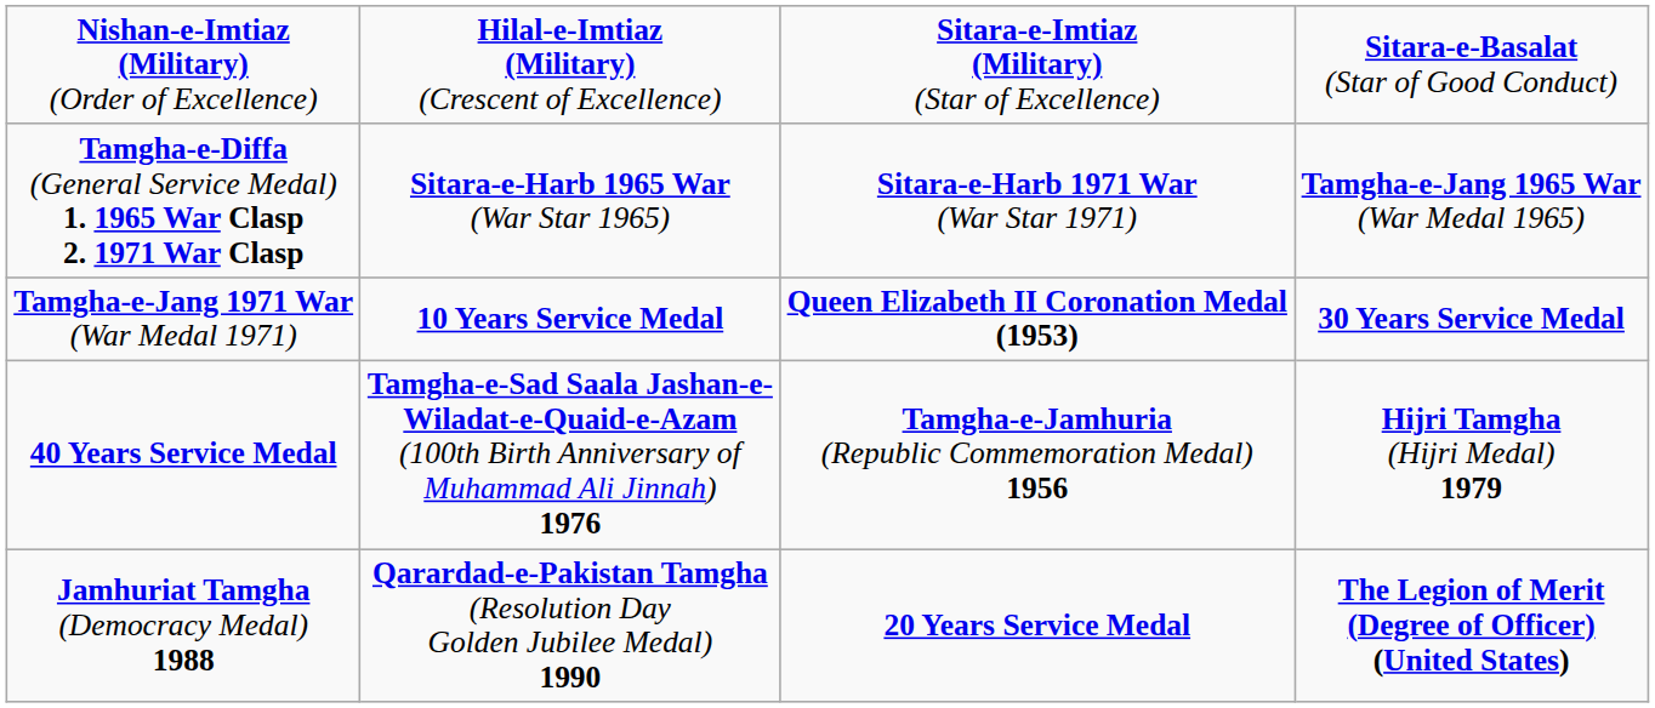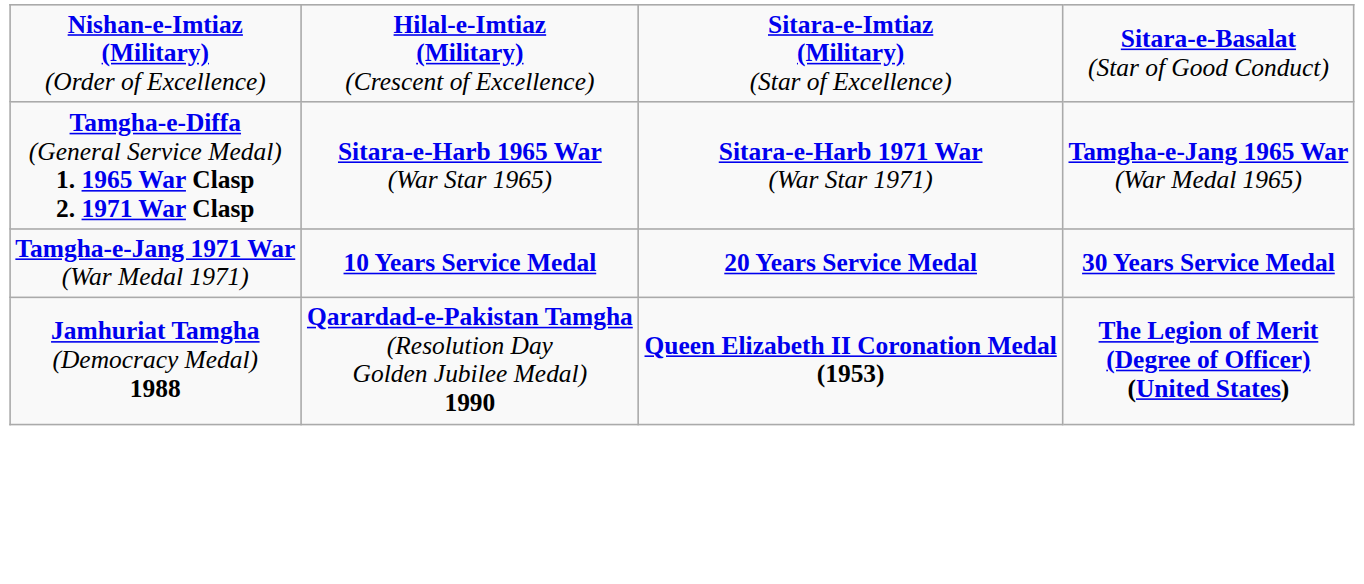Tamgha-e-Jang 1971 War (War Medal 1971) | column 3: Queen Elizabeth II Coronation Medal (1953) -> 20 Years Service Medal
- row: 40 Years Service Medal | Tamgha-e-Sad Saala Jashan-e- Wiladat-e-Quaid-e-Azam (100th Birth Anniversary of Muhammad Ali Jinnah) 1976 | Tamgha-e-Jamhuria (Republic Commemoration Medal) 1956 | Hijri Tamgha (Hijri Medal) 1979
Jamhuriat Tamgha (Democracy Medal) 1988 | column 3: 20 Years Service Medal -> Queen Elizabeth II Coronation Medal (1953)
